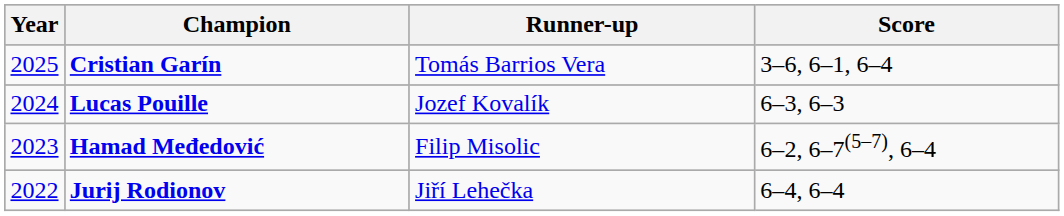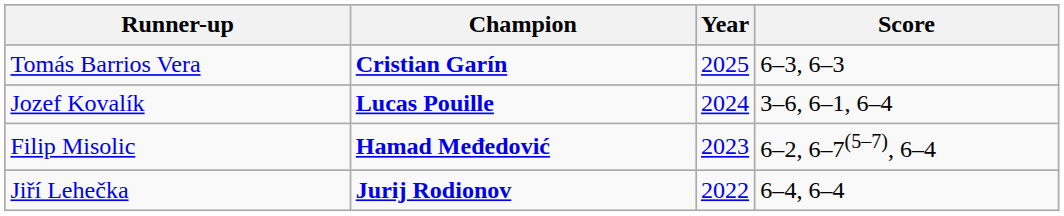columns swapped: Year <-> Runner-up
Cristian Garín | Score: 3–6, 6–1, 6–4 -> 6–3, 6–3
Lucas Pouille | Score: 6–3, 6–3 -> 3–6, 6–1, 6–4
